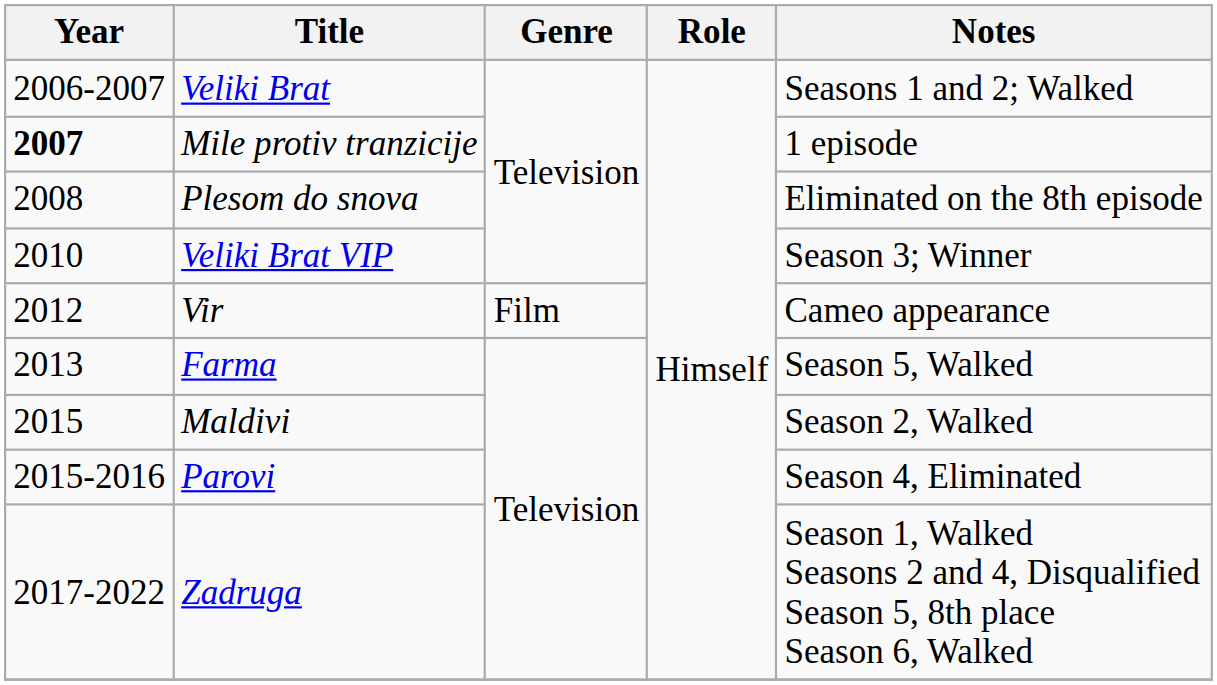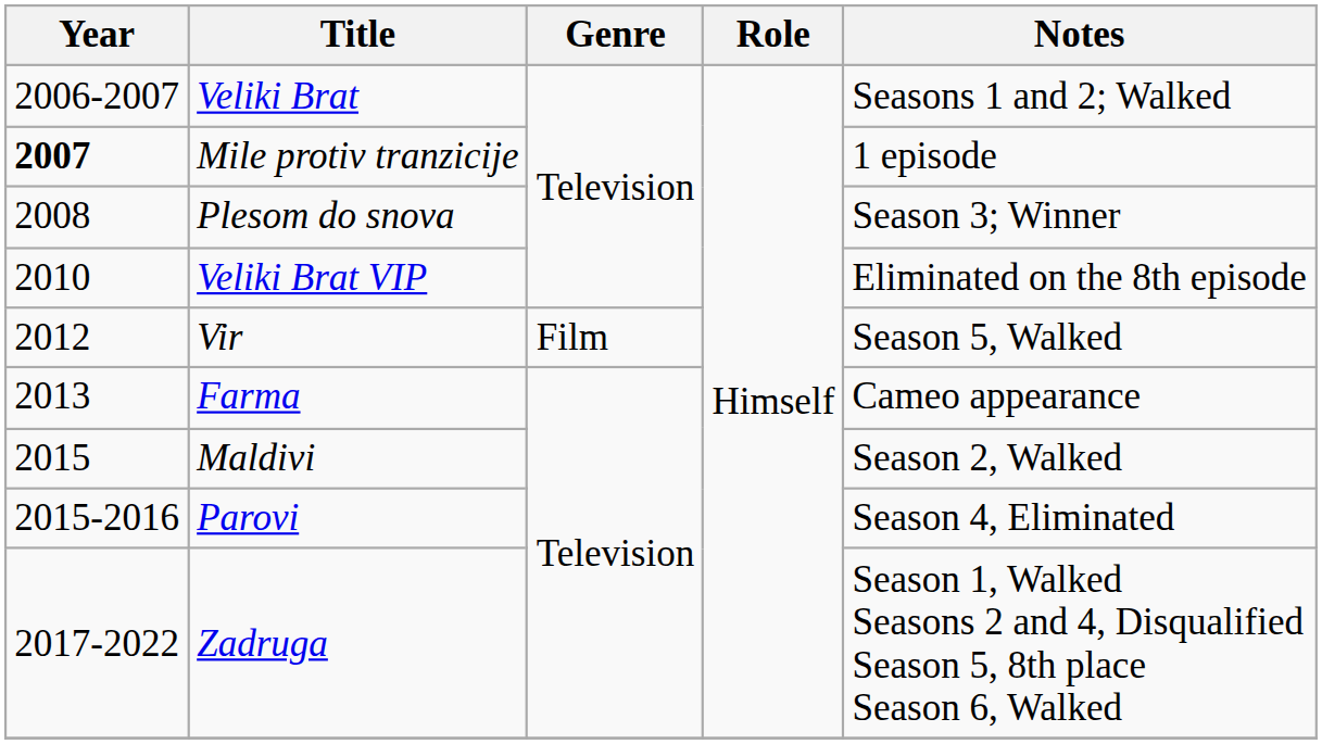Plesom do snova | Notes: Eliminated on the 8th episode -> Season 3; Winner
Veliki Brat VIP | Notes: Season 3; Winner -> Eliminated on the 8th episode
Vir | Notes: Cameo appearance -> Season 5, Walked
Farma | Notes: Season 5, Walked -> Cameo appearance
